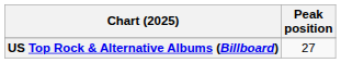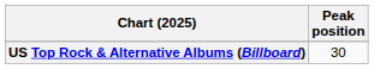US Top Rock & Alternative Albums (Billboard) | Peak position: 27 -> 30
